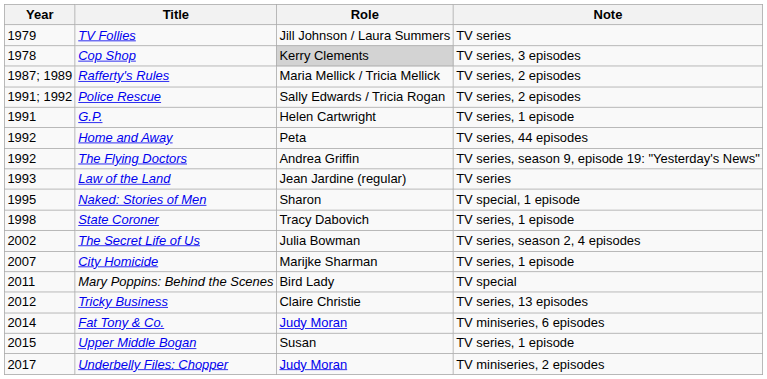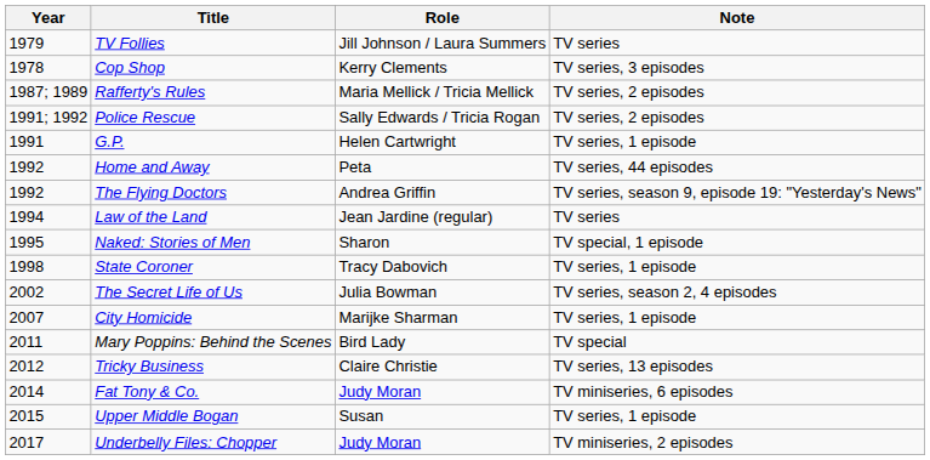Cop Shop | Role: lightgrey background -> no background
Law of the Land | Year: 1993 -> 1994
